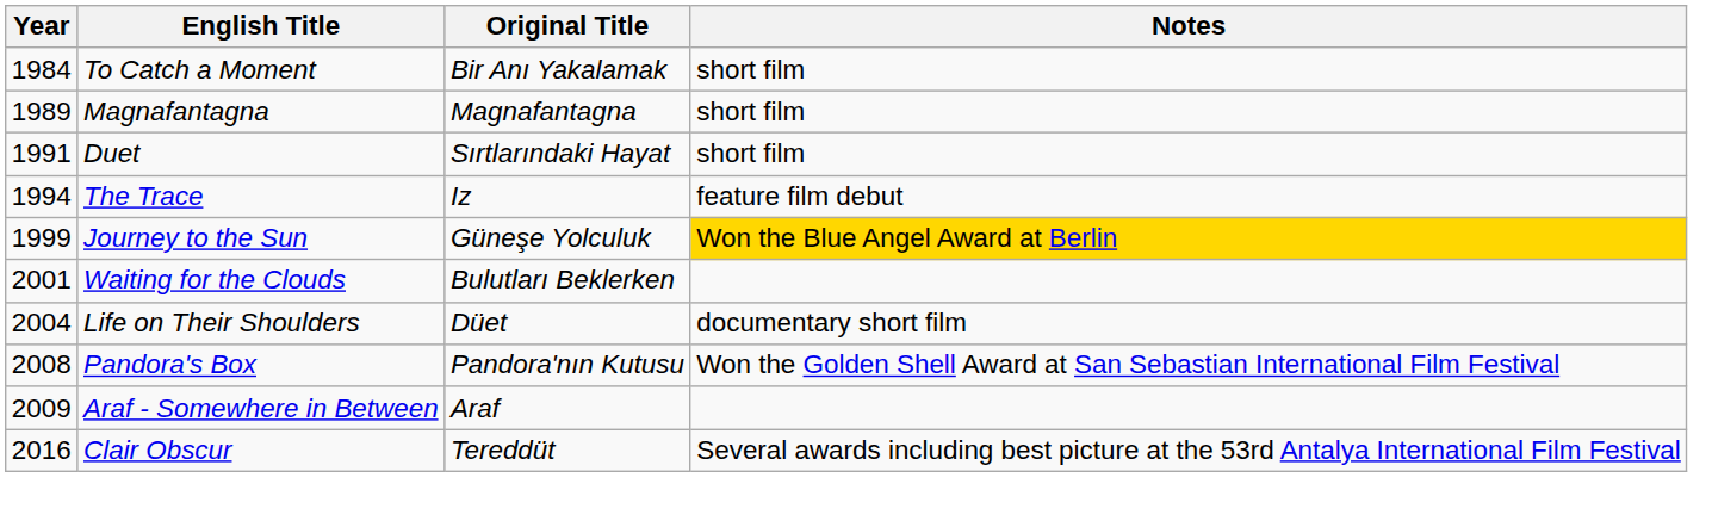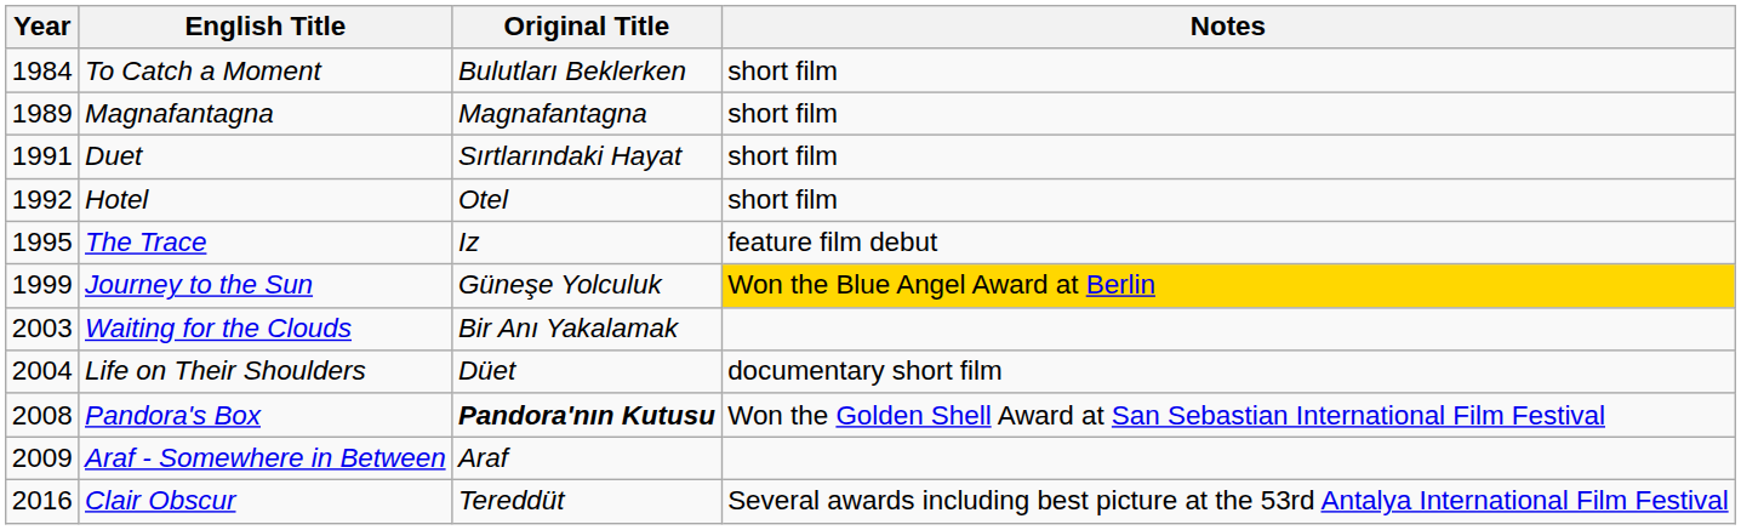To Catch a Moment | Original Title: Bir Anı Yakalamak -> Bulutları Beklerken
+ row: 1992 | Hotel | Otel | short film
The Trace | Year: 1994 -> 1995
Waiting for the Clouds | Year: 2001 -> 2003
Waiting for the Clouds | Original Title: Bulutları Beklerken -> Bir Anı Yakalamak
Pandora's Box | Original Title: normal -> bold
